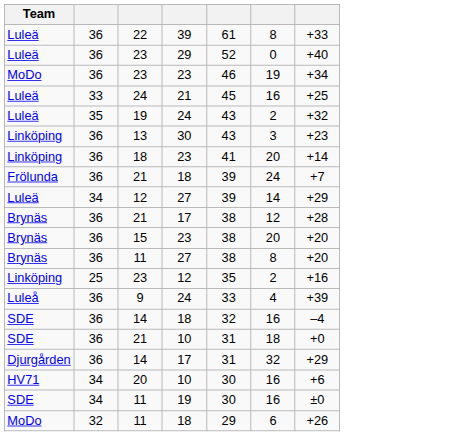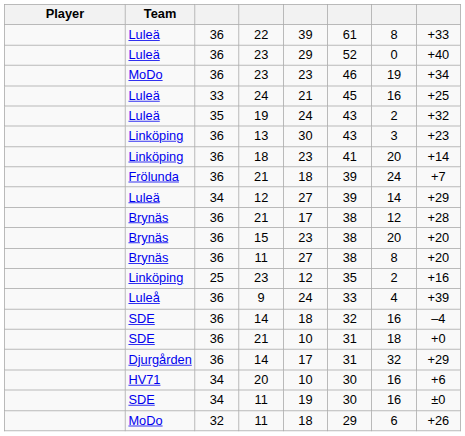+ column: Player
